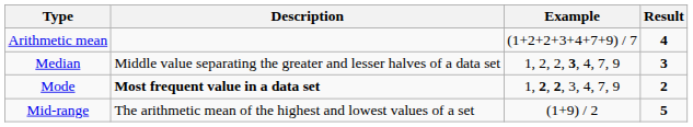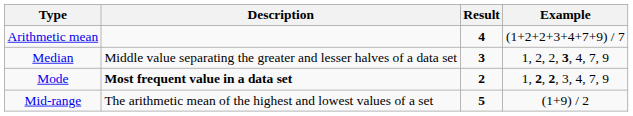columns swapped: Example <-> Result
